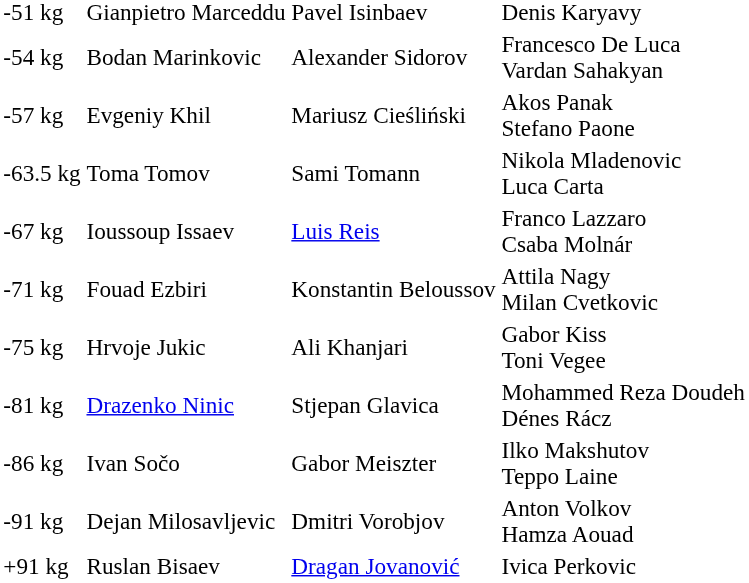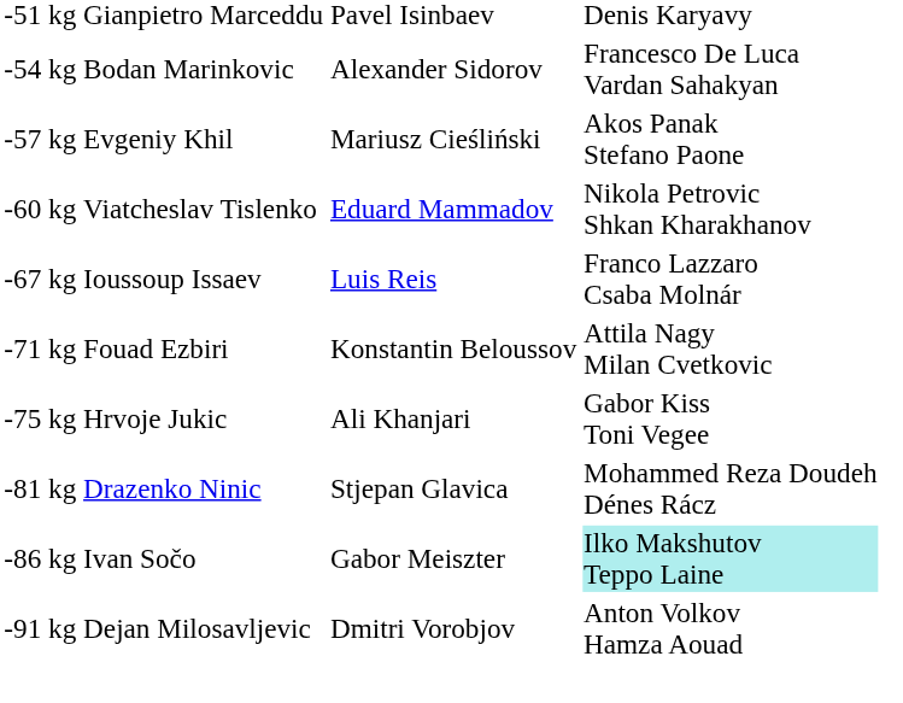+ row: -60 kg | Viatcheslav Tislenko | Eduard Mammadov | Nikola Petrovic Shkan Kharakhanov
- row: -63.5 kg | Toma Tomov | Sami Tomann | Nikola Mladenovic Luca Carta
-86 kg | column 4: no background -> paleturquoise background
- row: +91 kg | Ruslan Bisaev | Dragan Jovanović | Ivica Perkovic
